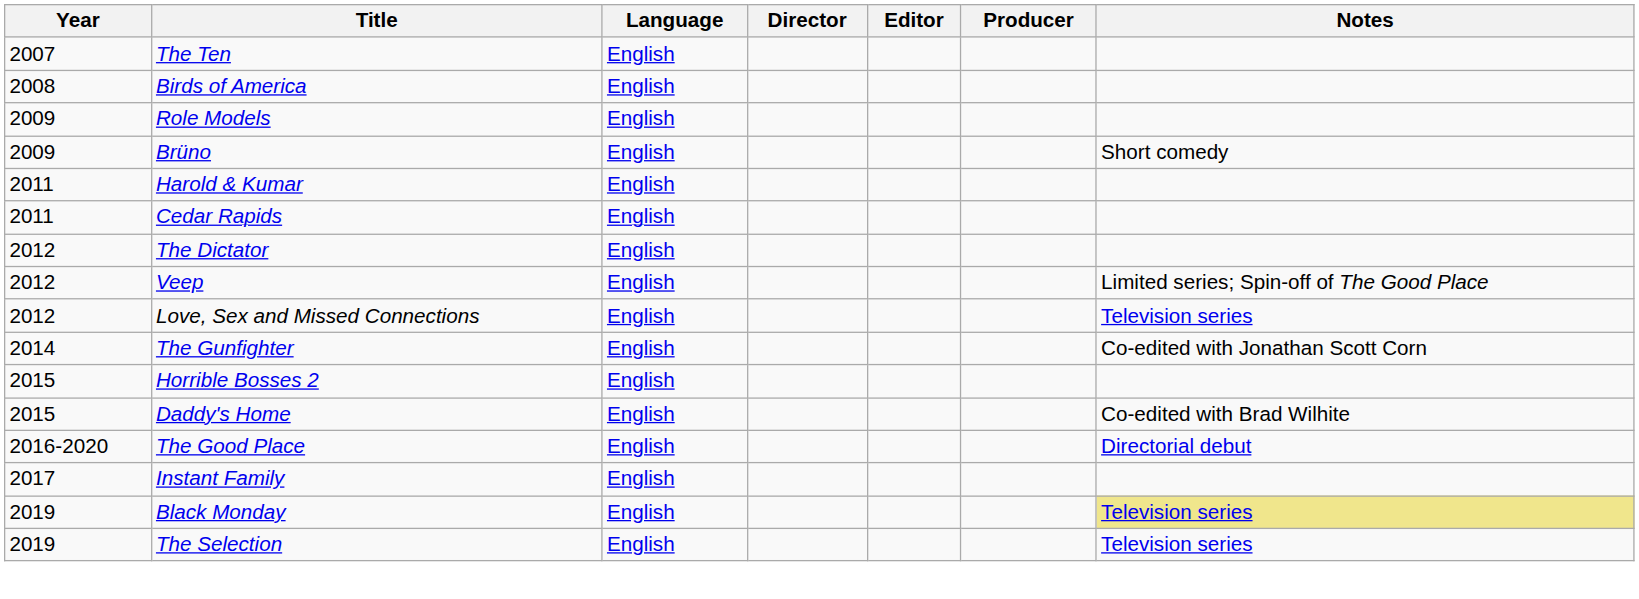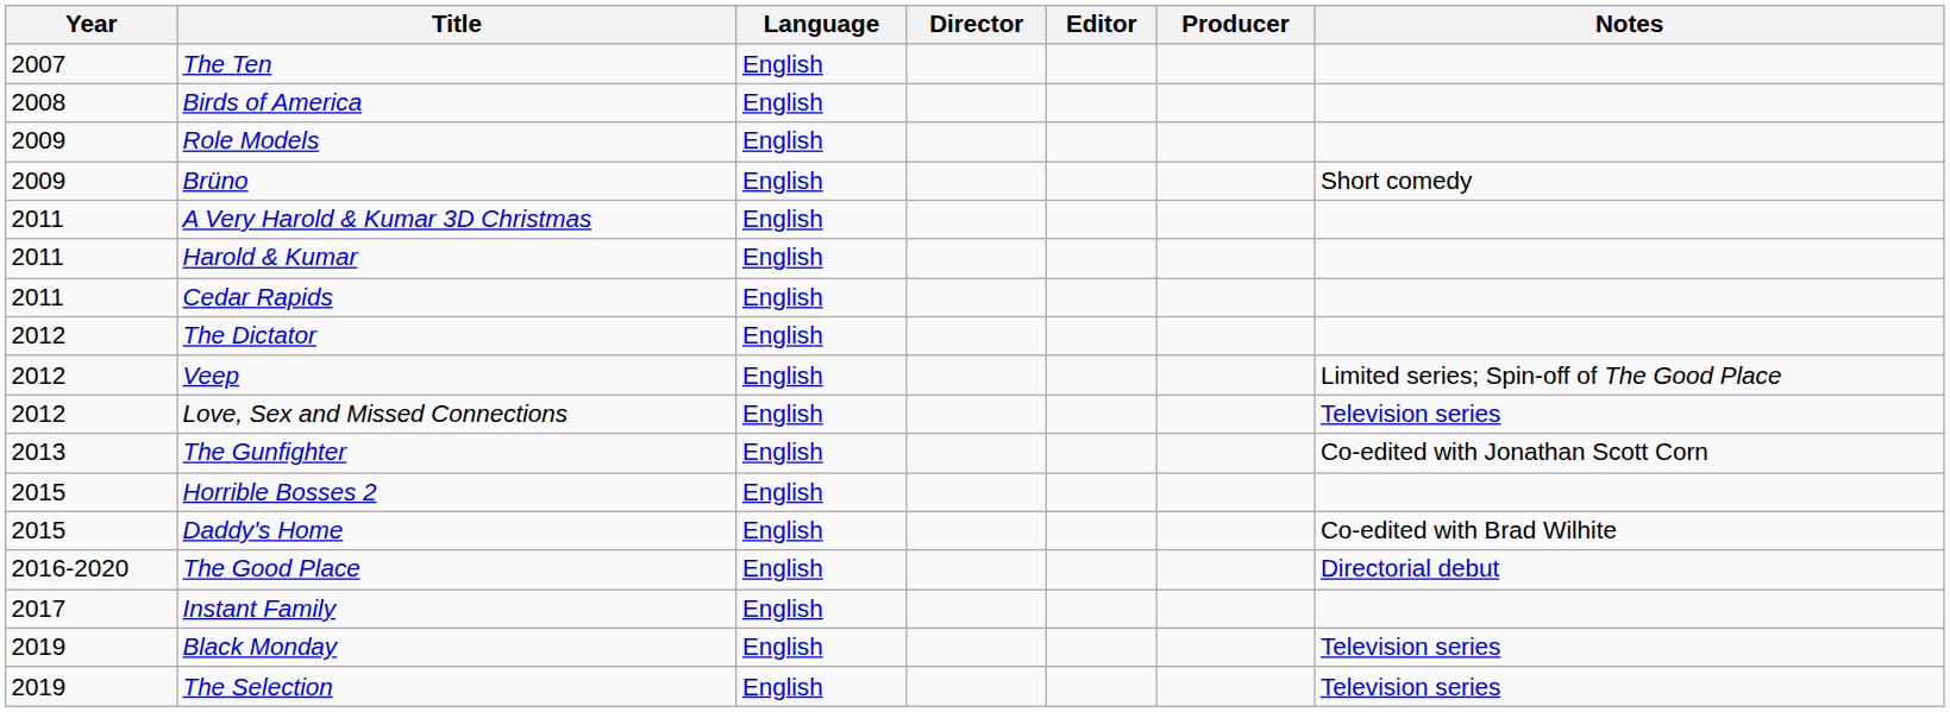+ row: 2011 | A Very Harold & Kumar 3D Christmas | English
The Gunfighter | Year: 2014 -> 2013
Black Monday | Notes: khaki background -> no background
